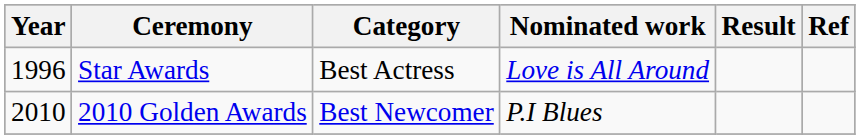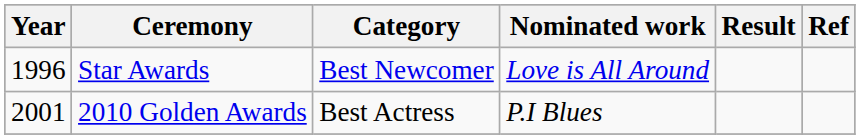Star Awards | Category: Best Actress -> Best Newcomer
2010 Golden Awards | Year: 2010 -> 2001
2010 Golden Awards | Category: Best Newcomer -> Best Actress
